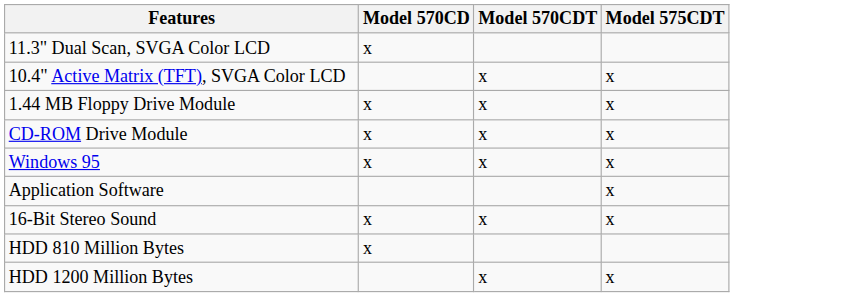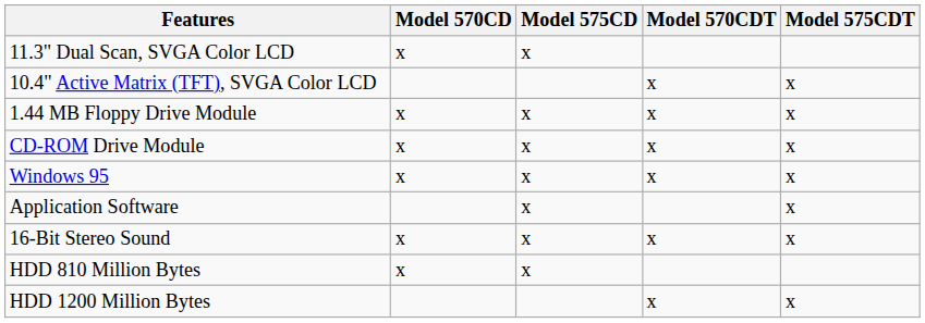+ column: Model 575CD | x | x | x | x | x | x | x
